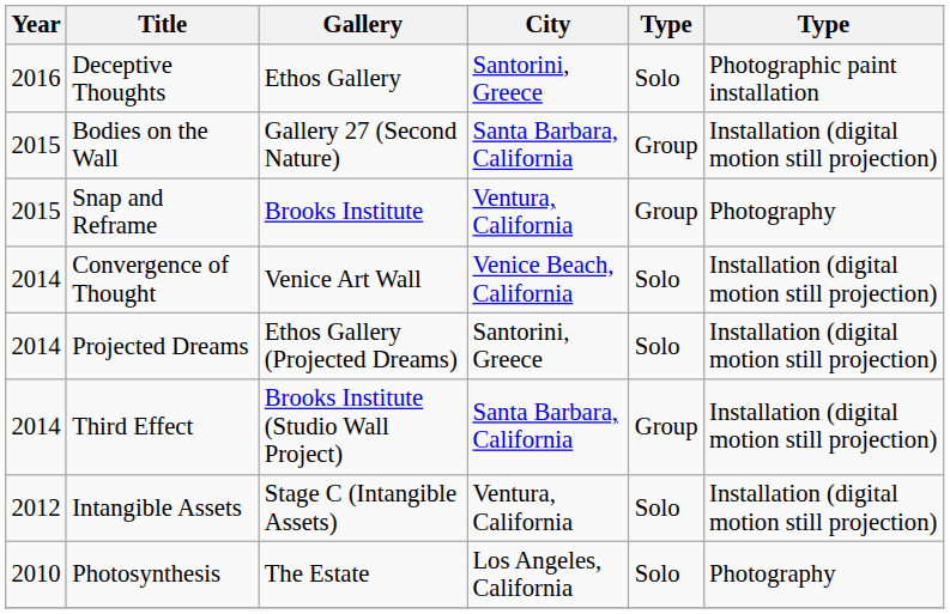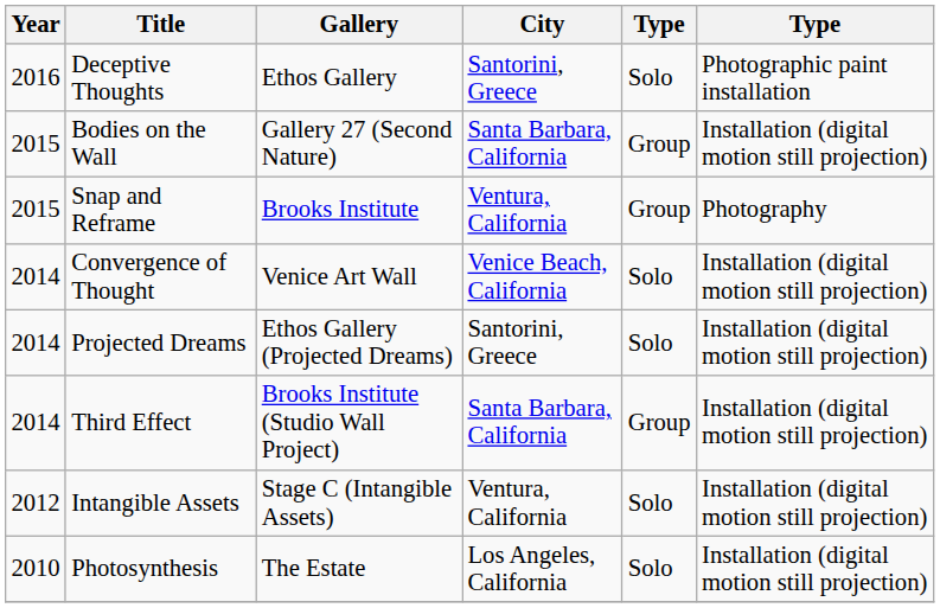Photosynthesis | column 6: Photography -> Installation (digital motion still projection)
